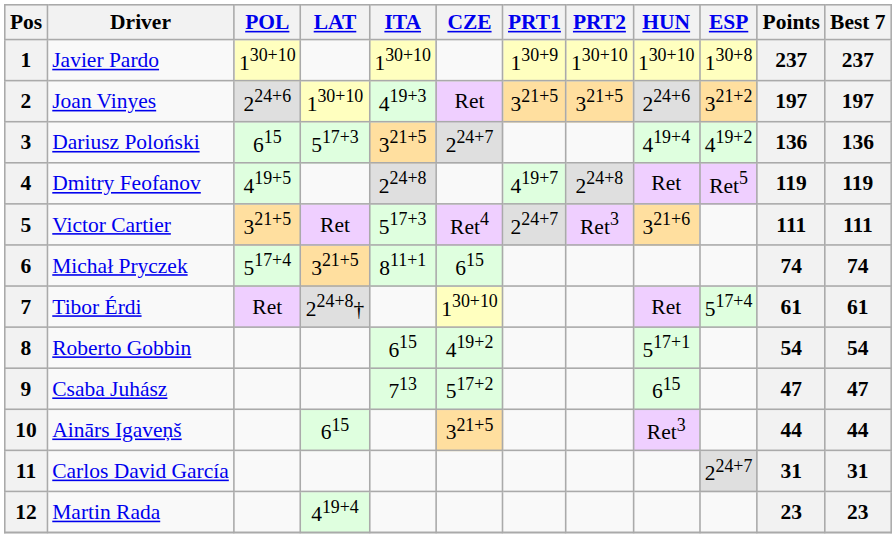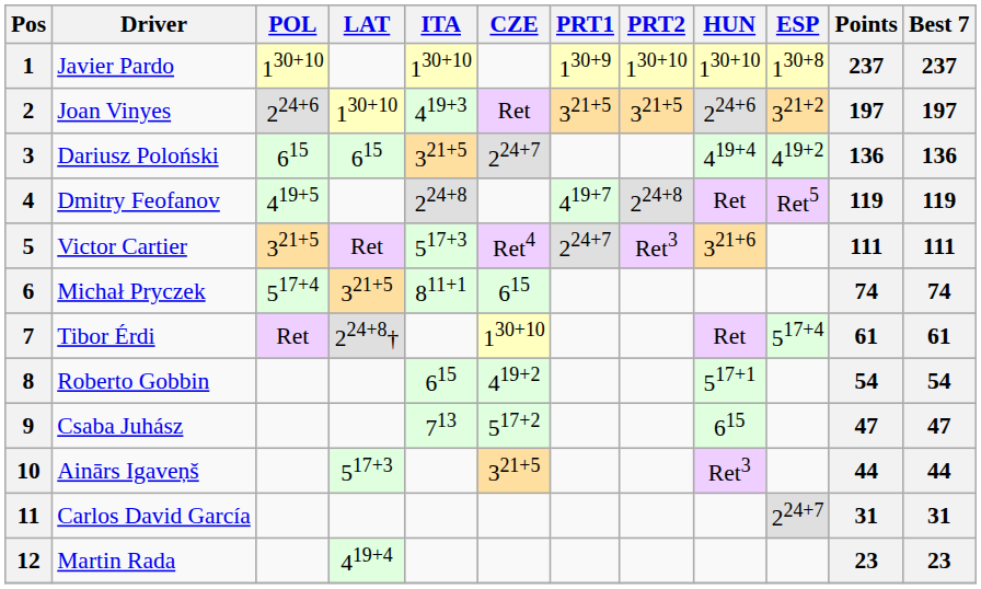3 | LAT: 517+3 -> 615
10 | LAT: 615 -> 517+3
